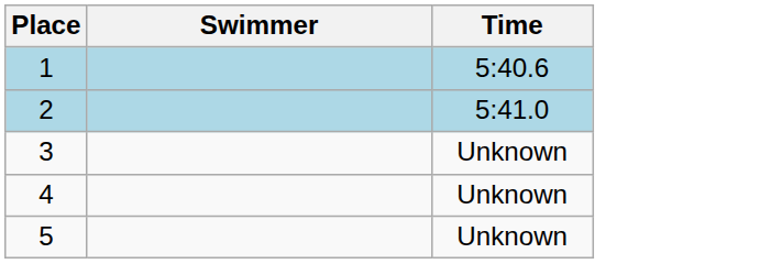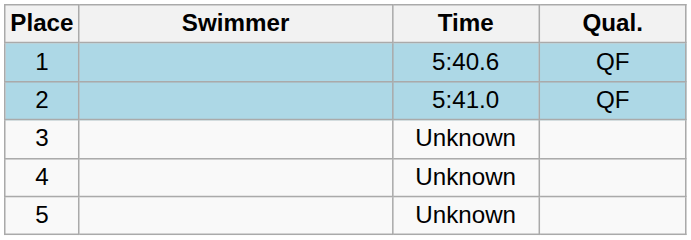+ column: Qual. | QF | QF
